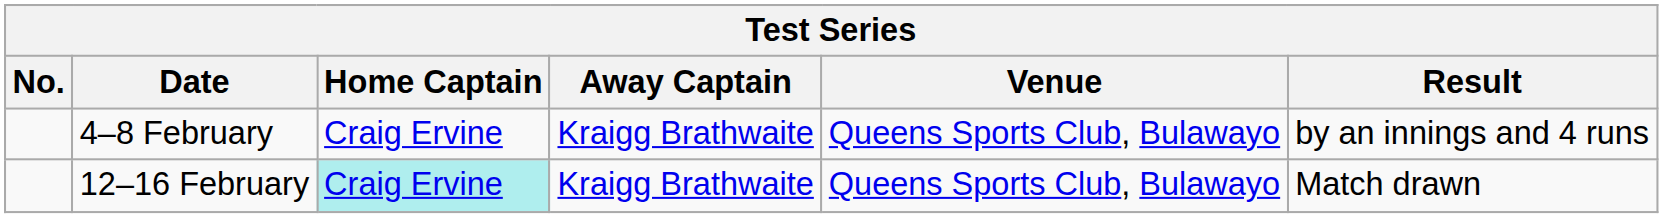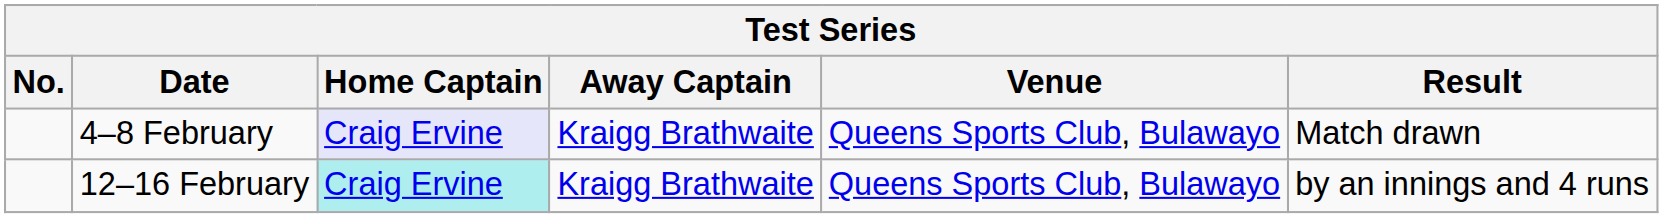4–8 February | Home Captain: no background -> lavender background
4–8 February | Result: by an innings and 4 runs -> Match drawn
12–16 February | Result: Match drawn -> by an innings and 4 runs
